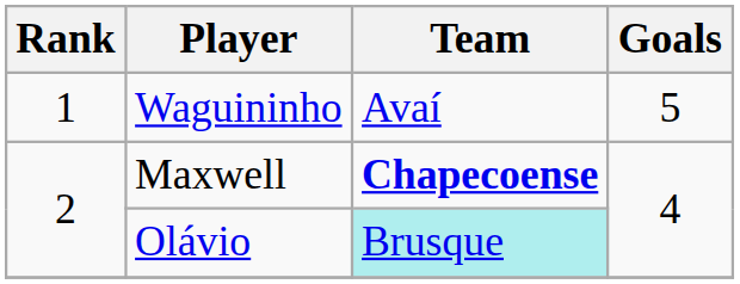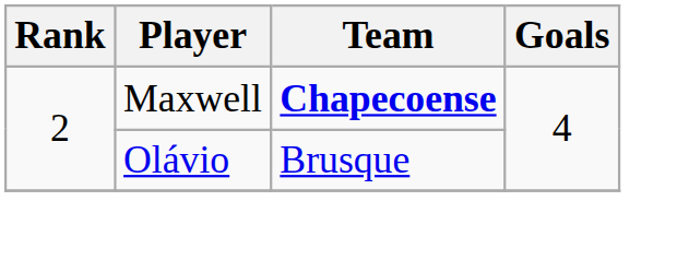- row: 1 | Waguininho | Avaí | 5
Olávio | Team: paleturquoise background -> no background
